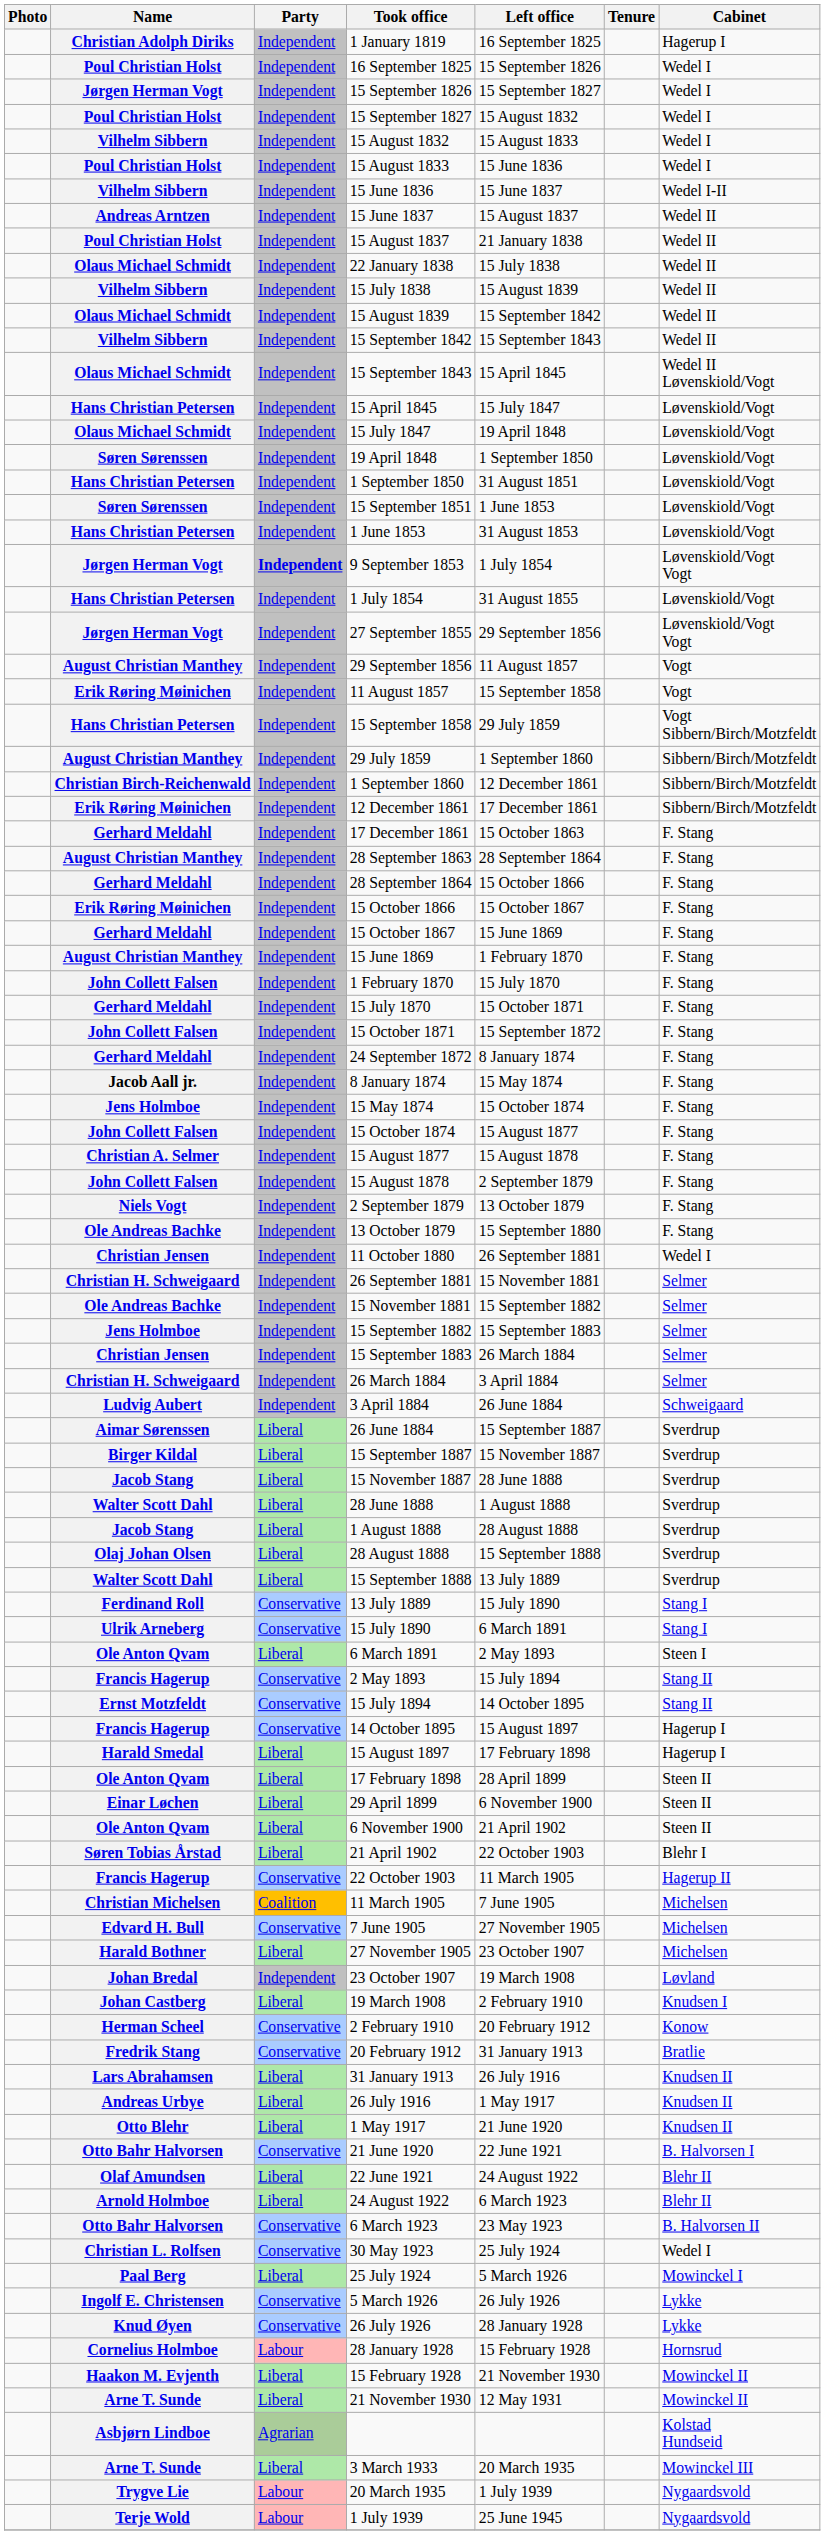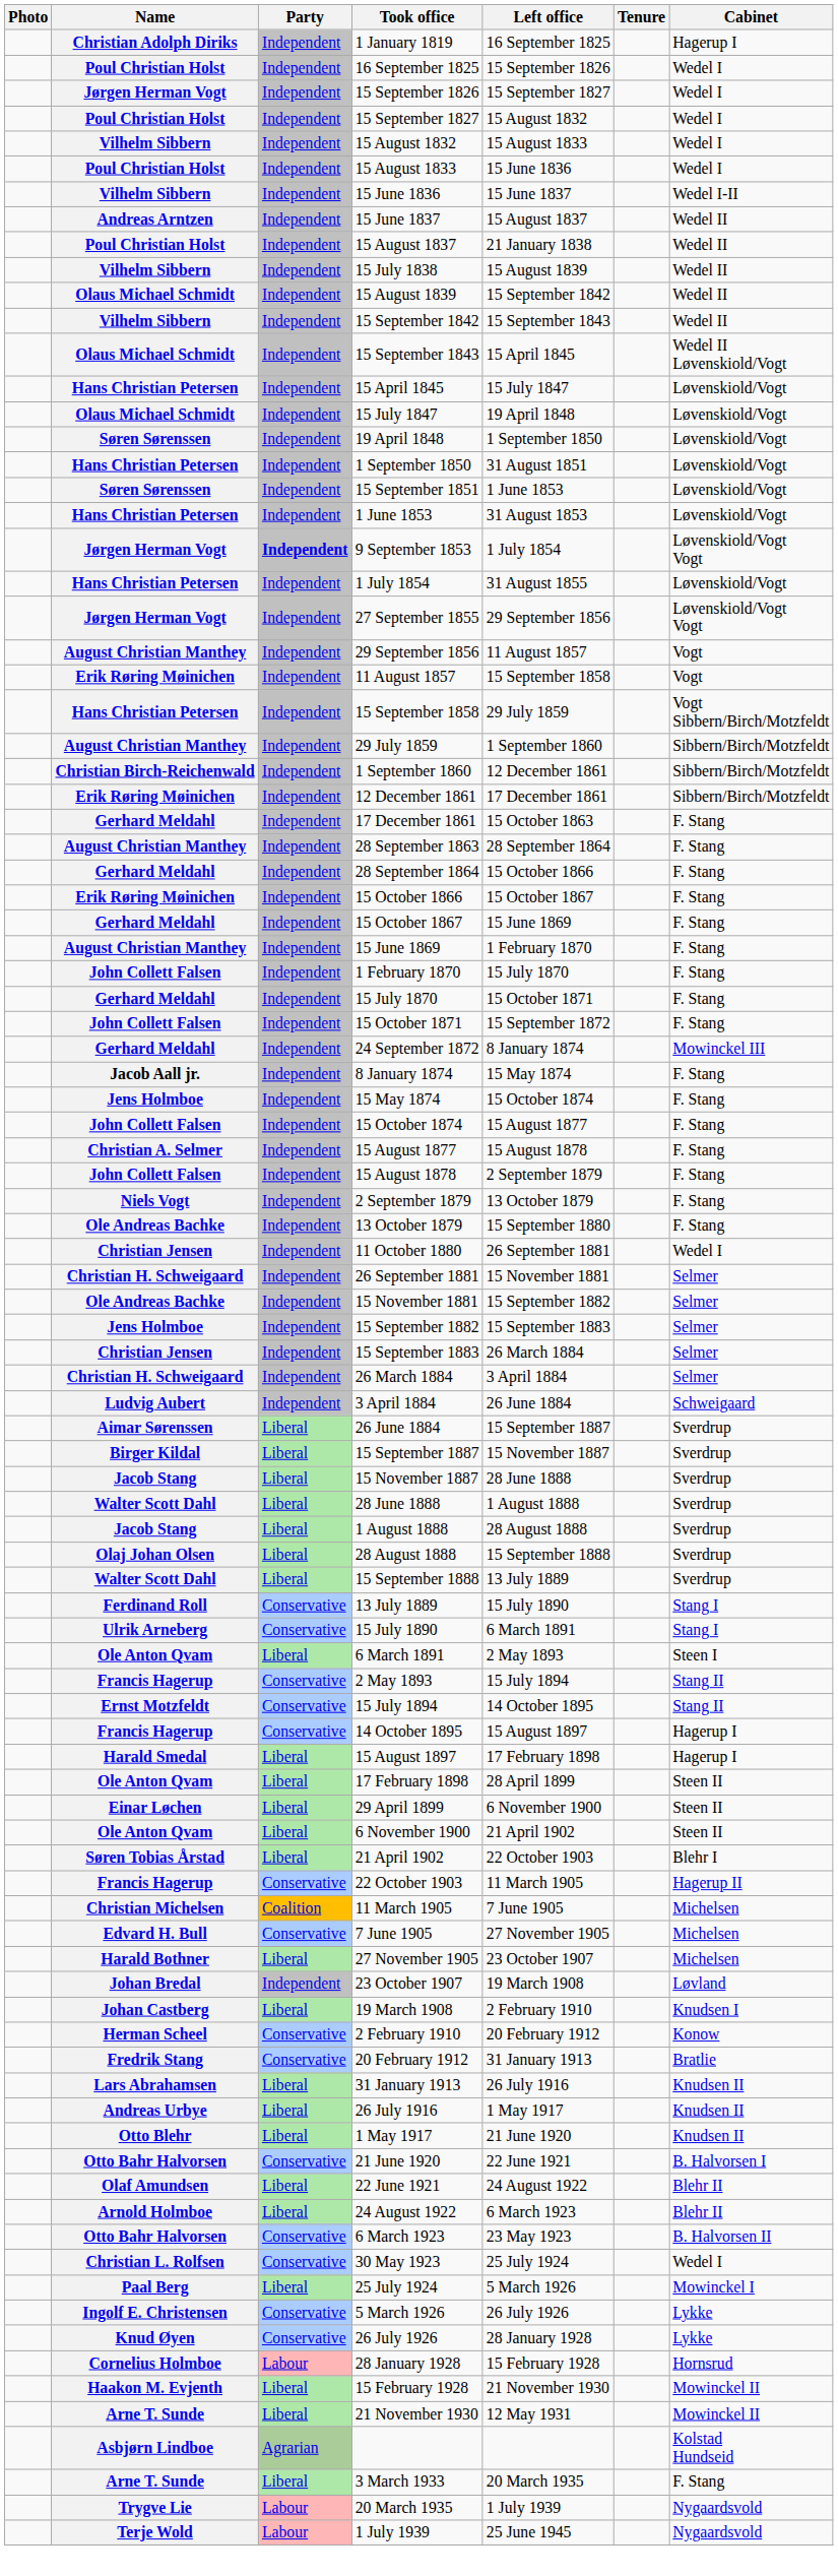- row: Olaus Michael Schmidt | Independent | 22 January 1838 | 15 July 1838 | Wedel II
24 September 1872 | Cabinet: F. Stang -> Mowinckel III
3 March 1933 | Cabinet: Mowinckel III -> F. Stang
